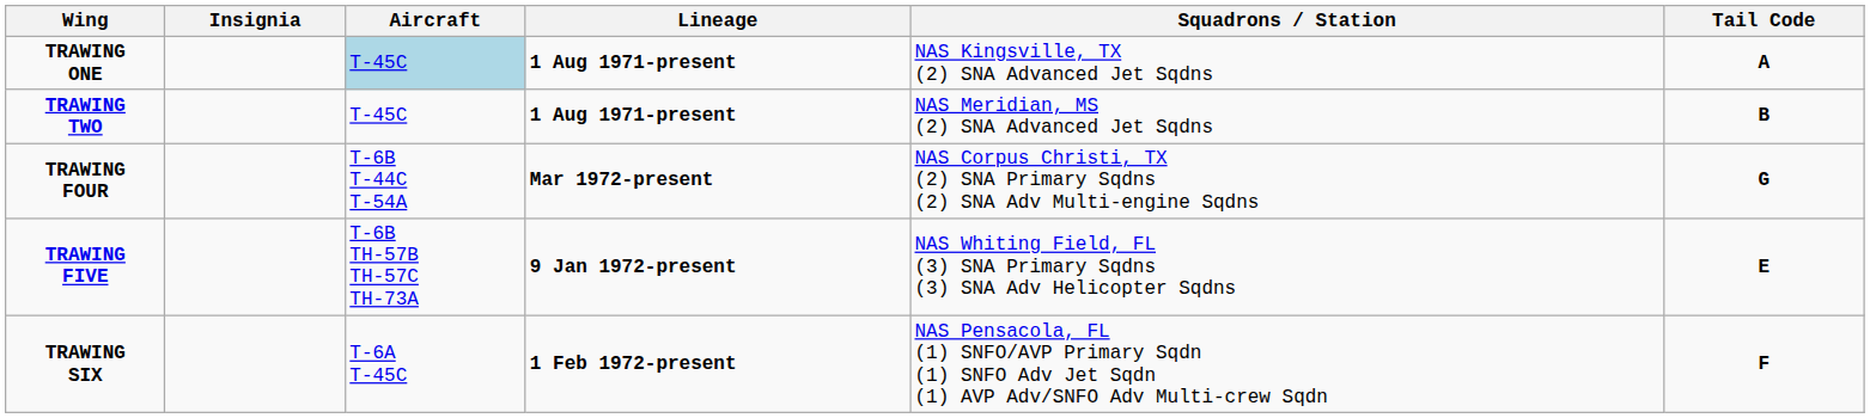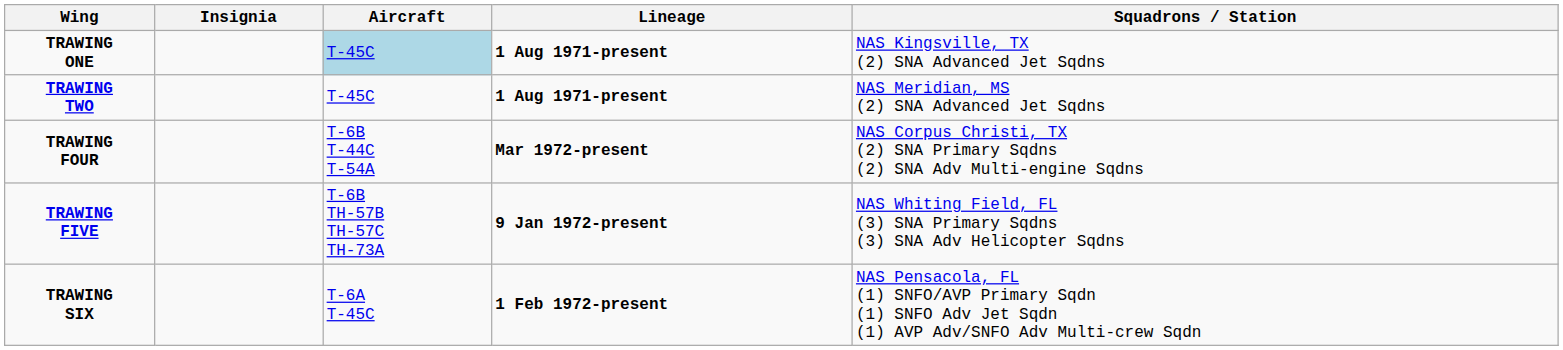- column: Tail Code | A | B | G | E | F
